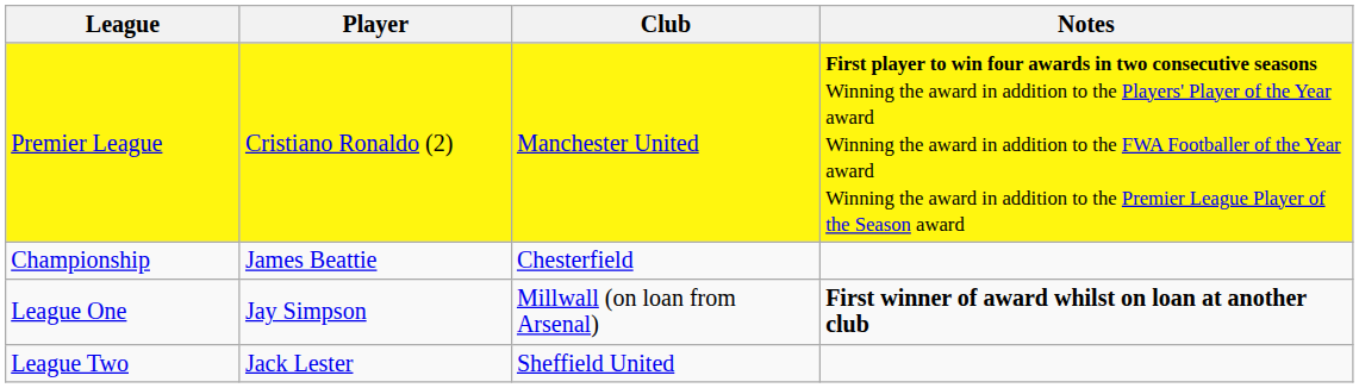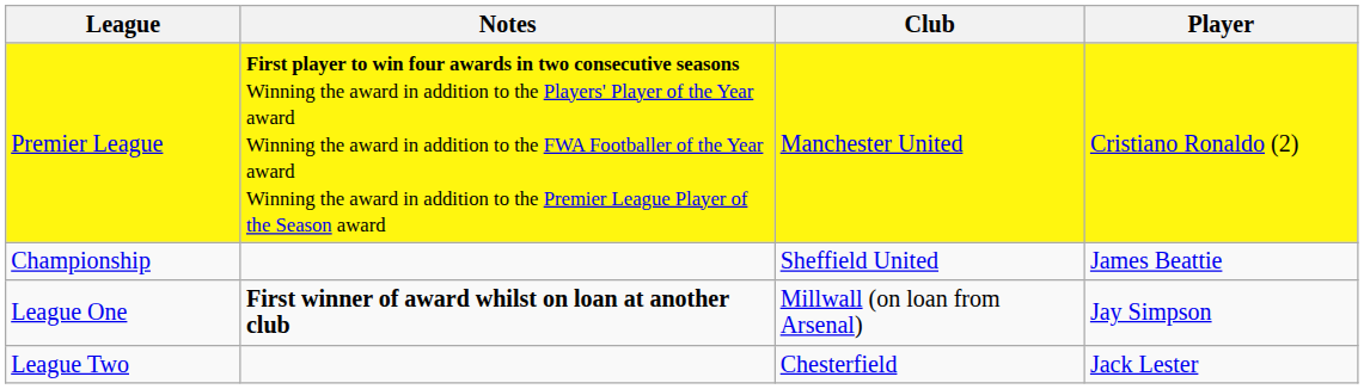columns swapped: Player <-> Notes
Championship | Club: Chesterfield -> Sheffield United
League Two | Club: Sheffield United -> Chesterfield
